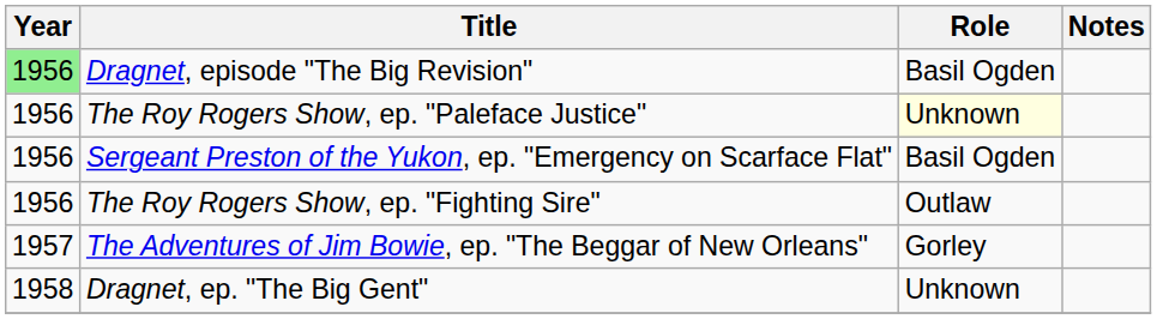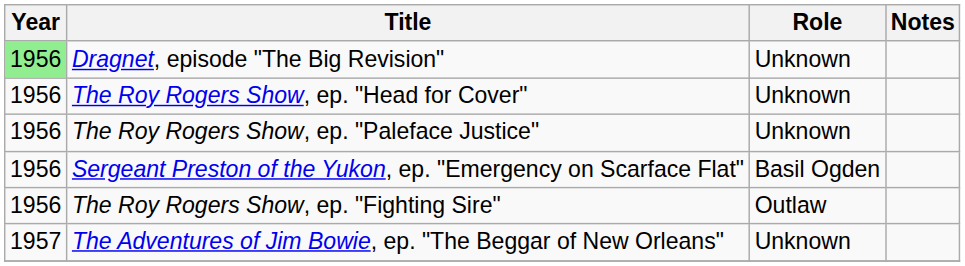Dragnet, episode "The Big Revision" | Role: Basil Ogden -> Unknown
+ row: 1956 | The Roy Rogers Show, ep. "Head for Cover" | Unknown
The Roy Rogers Show, ep. "Paleface Justice" | Role: lightyellow background -> no background
The Adventures of Jim Bowie, ep. "The Beggar of New Orleans" | Role: Gorley -> Unknown
- row: 1958 | Dragnet, ep. "The Big Gent" | Unknown
